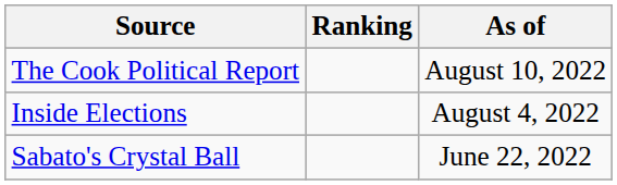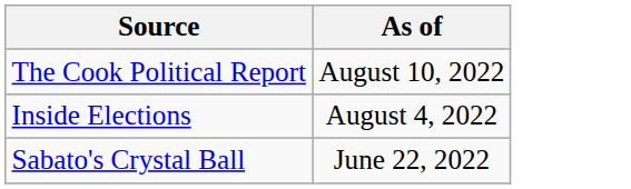- column: Ranking
